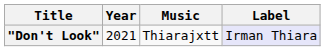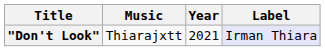columns swapped: Year <-> Music
